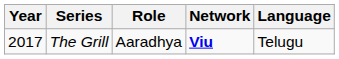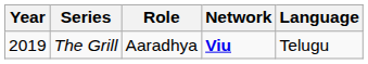The Grill | Year: 2017 -> 2019
